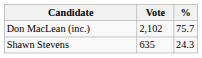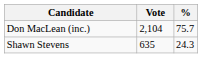Don MacLean (inc.) | Vote: 2,102 -> 2,104
